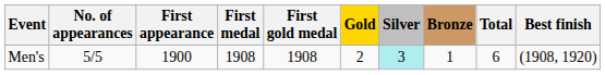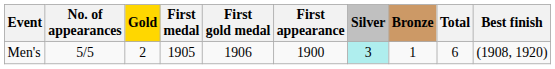columns swapped: First appearance <-> Gold
Men's | First medal: 1908 -> 1905
Men's | First gold medal: 1908 -> 1906
